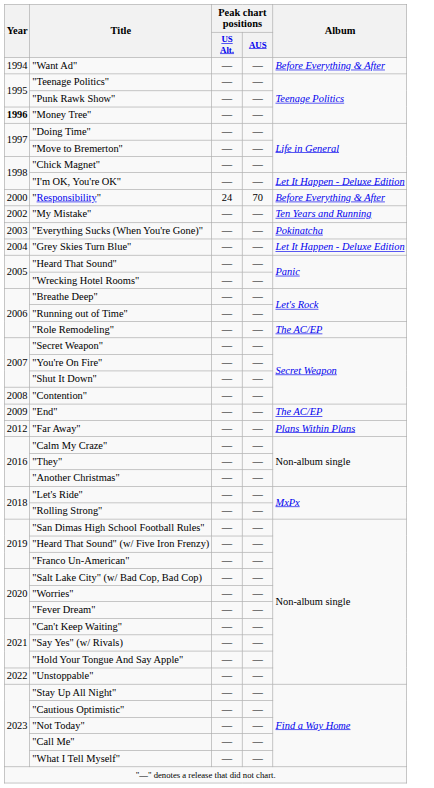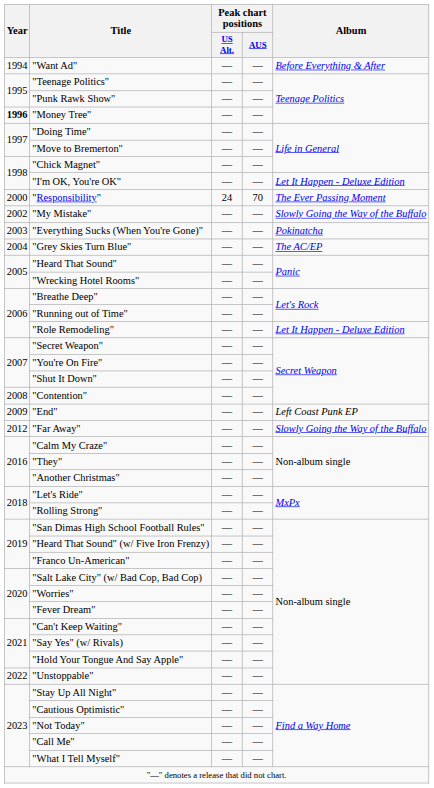"Responsibility" | Album: Before Everything & After -> The Ever Passing Moment
"My Mistake" | Album: Ten Years and Running -> Slowly Going the Way of the Buffalo
"Grey Skies Turn Blue" | Album: Let It Happen - Deluxe Edition -> The AC/EP
"Role Remodeling" | Album: The AC/EP -> Let It Happen - Deluxe Edition
"End" | Album: The AC/EP -> Left Coast Punk EP
"Far Away" | Album: Plans Within Plans -> Slowly Going the Way of the Buffalo
